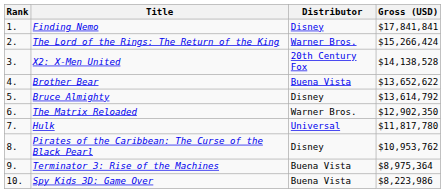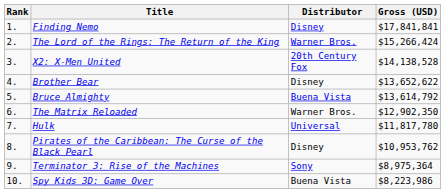Brother Bear | Distributor: Buena Vista -> Disney
Bruce Almighty | Distributor: Disney -> Buena Vista
Terminator 3: Rise of the Machines | Distributor: Buena Vista -> Sony
